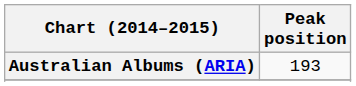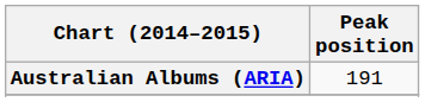Australian Albums (ARIA) | Peak position: 193 -> 191
